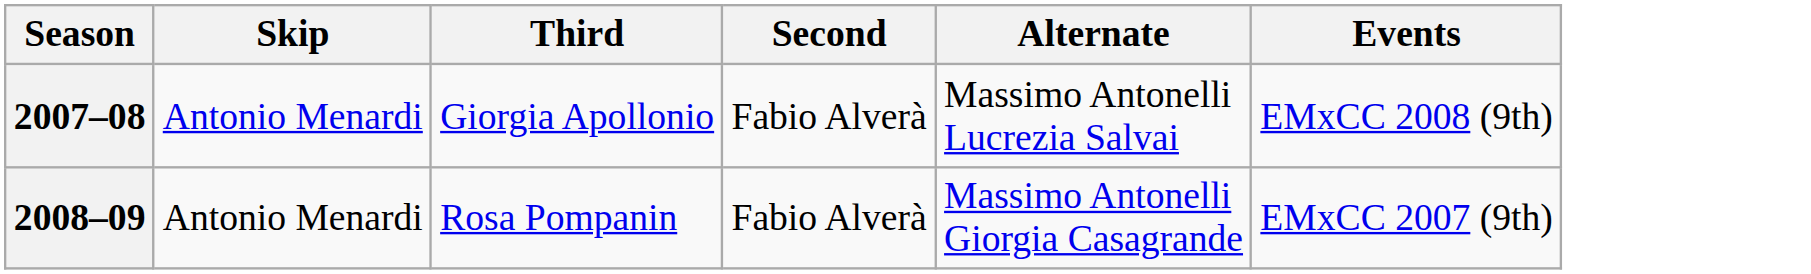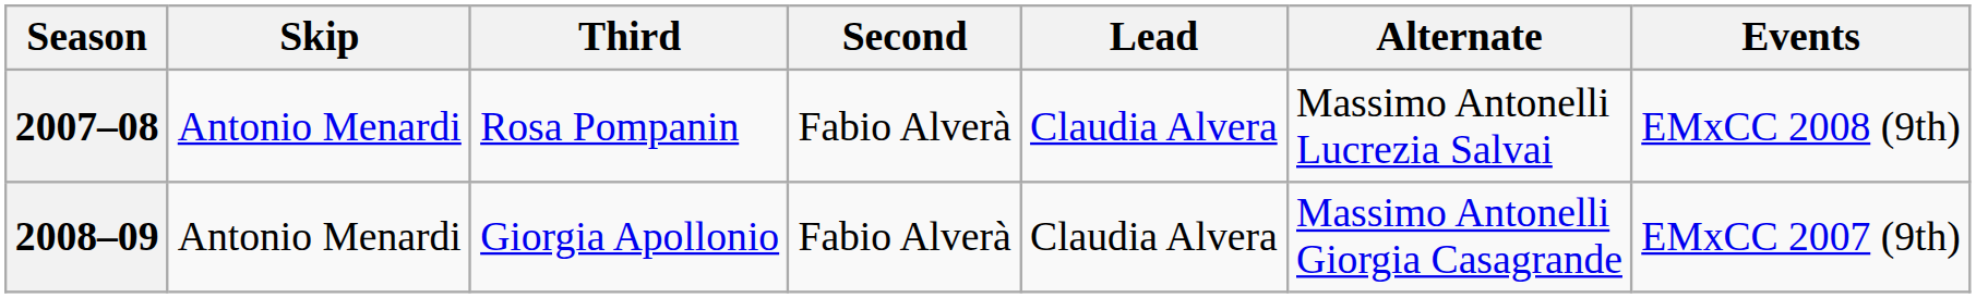+ column: Lead | Claudia Alvera | Claudia Alvera
2007–08 | Third: Giorgia Apollonio -> Rosa Pompanin
2008–09 | Third: Rosa Pompanin -> Giorgia Apollonio
